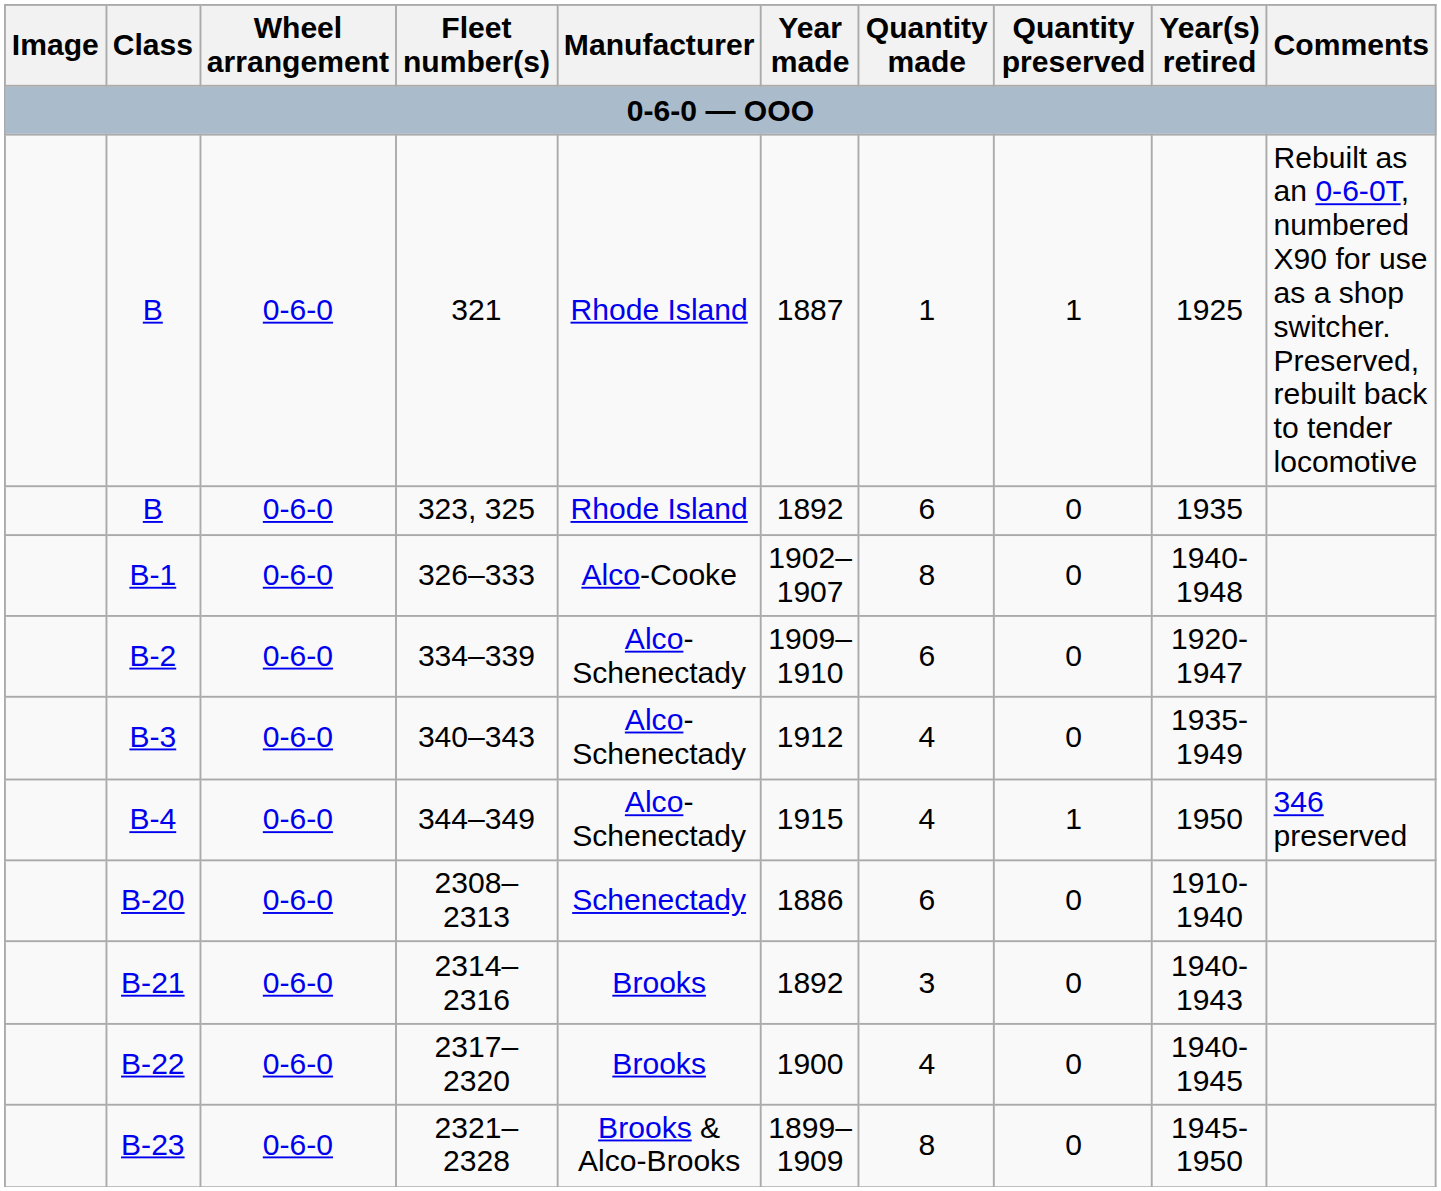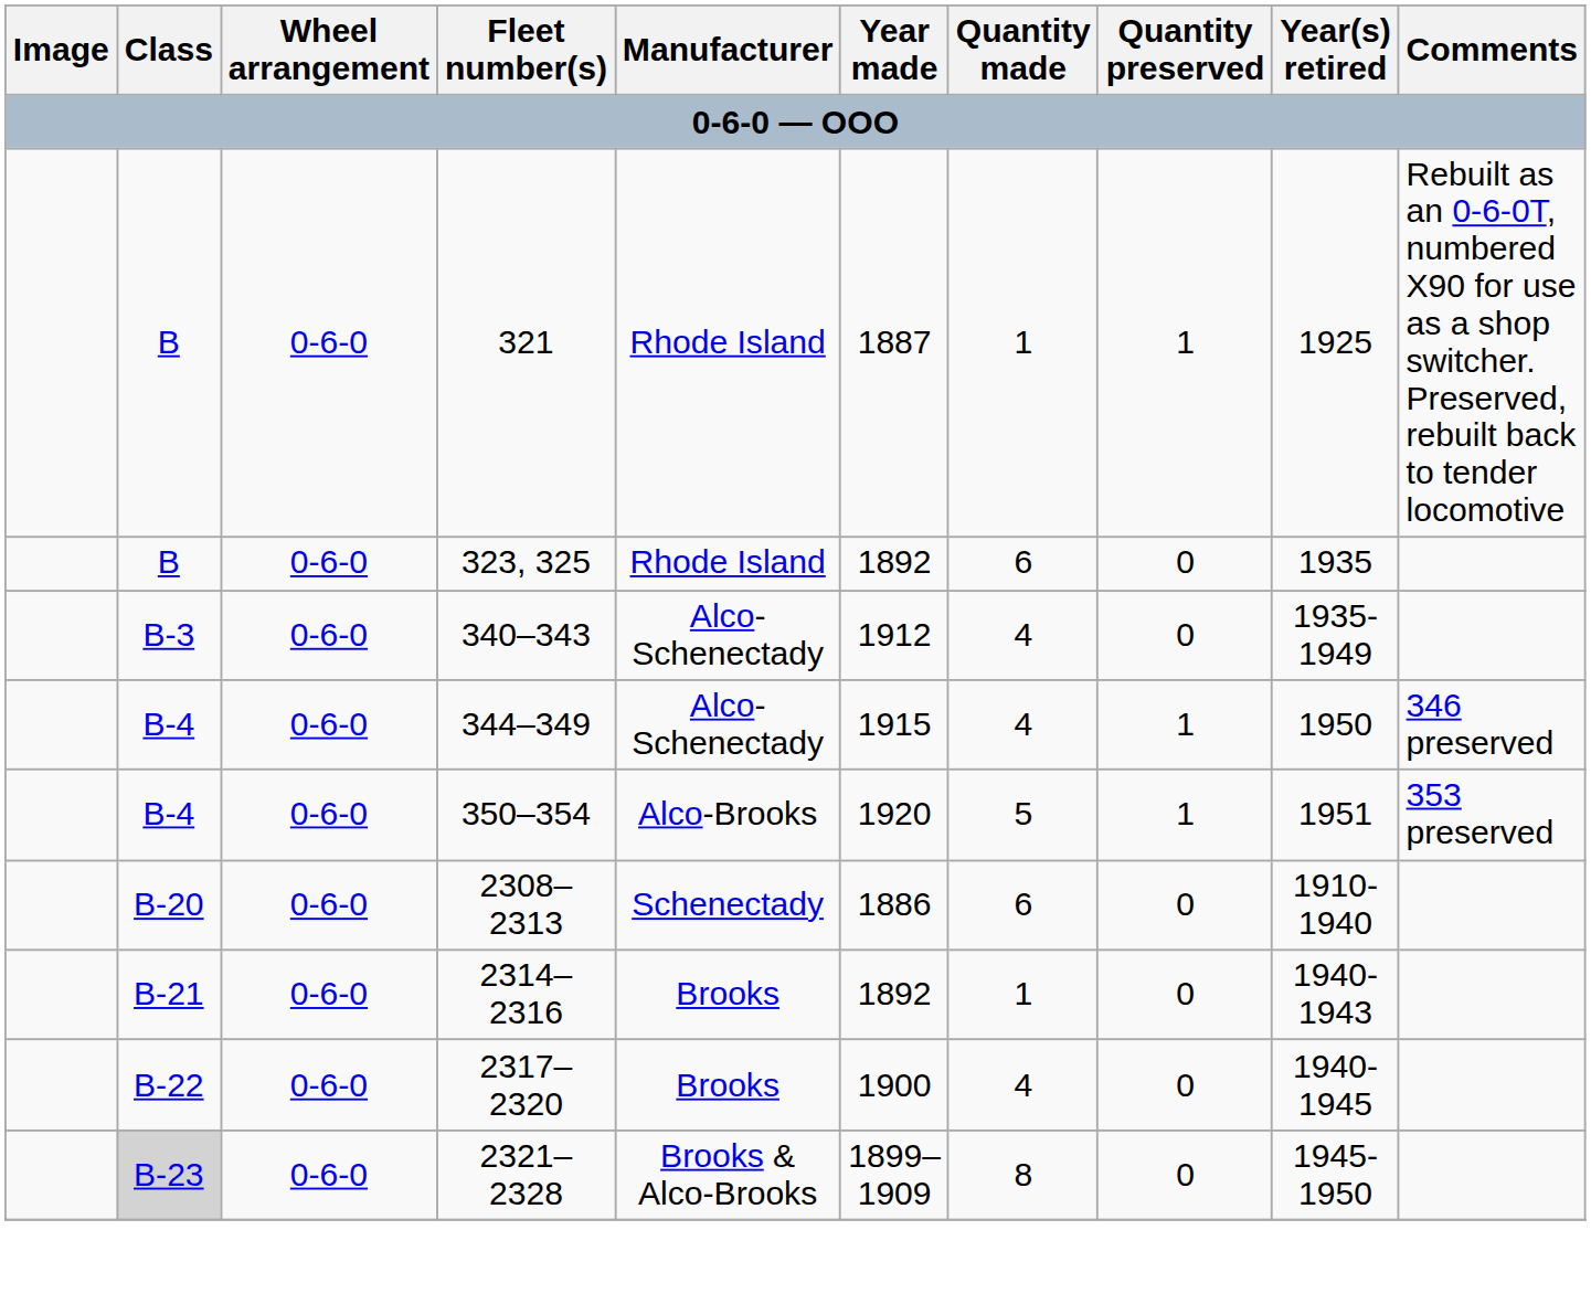- row: B-1 | 0-6-0 | 326–333 | Alco-Cooke | 1902–1907 | 8 | 0 | 1940-1948
- row: B-2 | 0-6-0 | 334–339 | Alco-Schenectady | 1909–1910 | 6 | 0 | 1920-1947
+ row: B-4 | 0-6-0 | 350–354 | Alco-Brooks | 1920 | 5 | 1 | 1951 | 353 preserved
2314–2316 | Quantity made: 3 -> 1
2321–2328 | Class: no background -> lightgrey background
